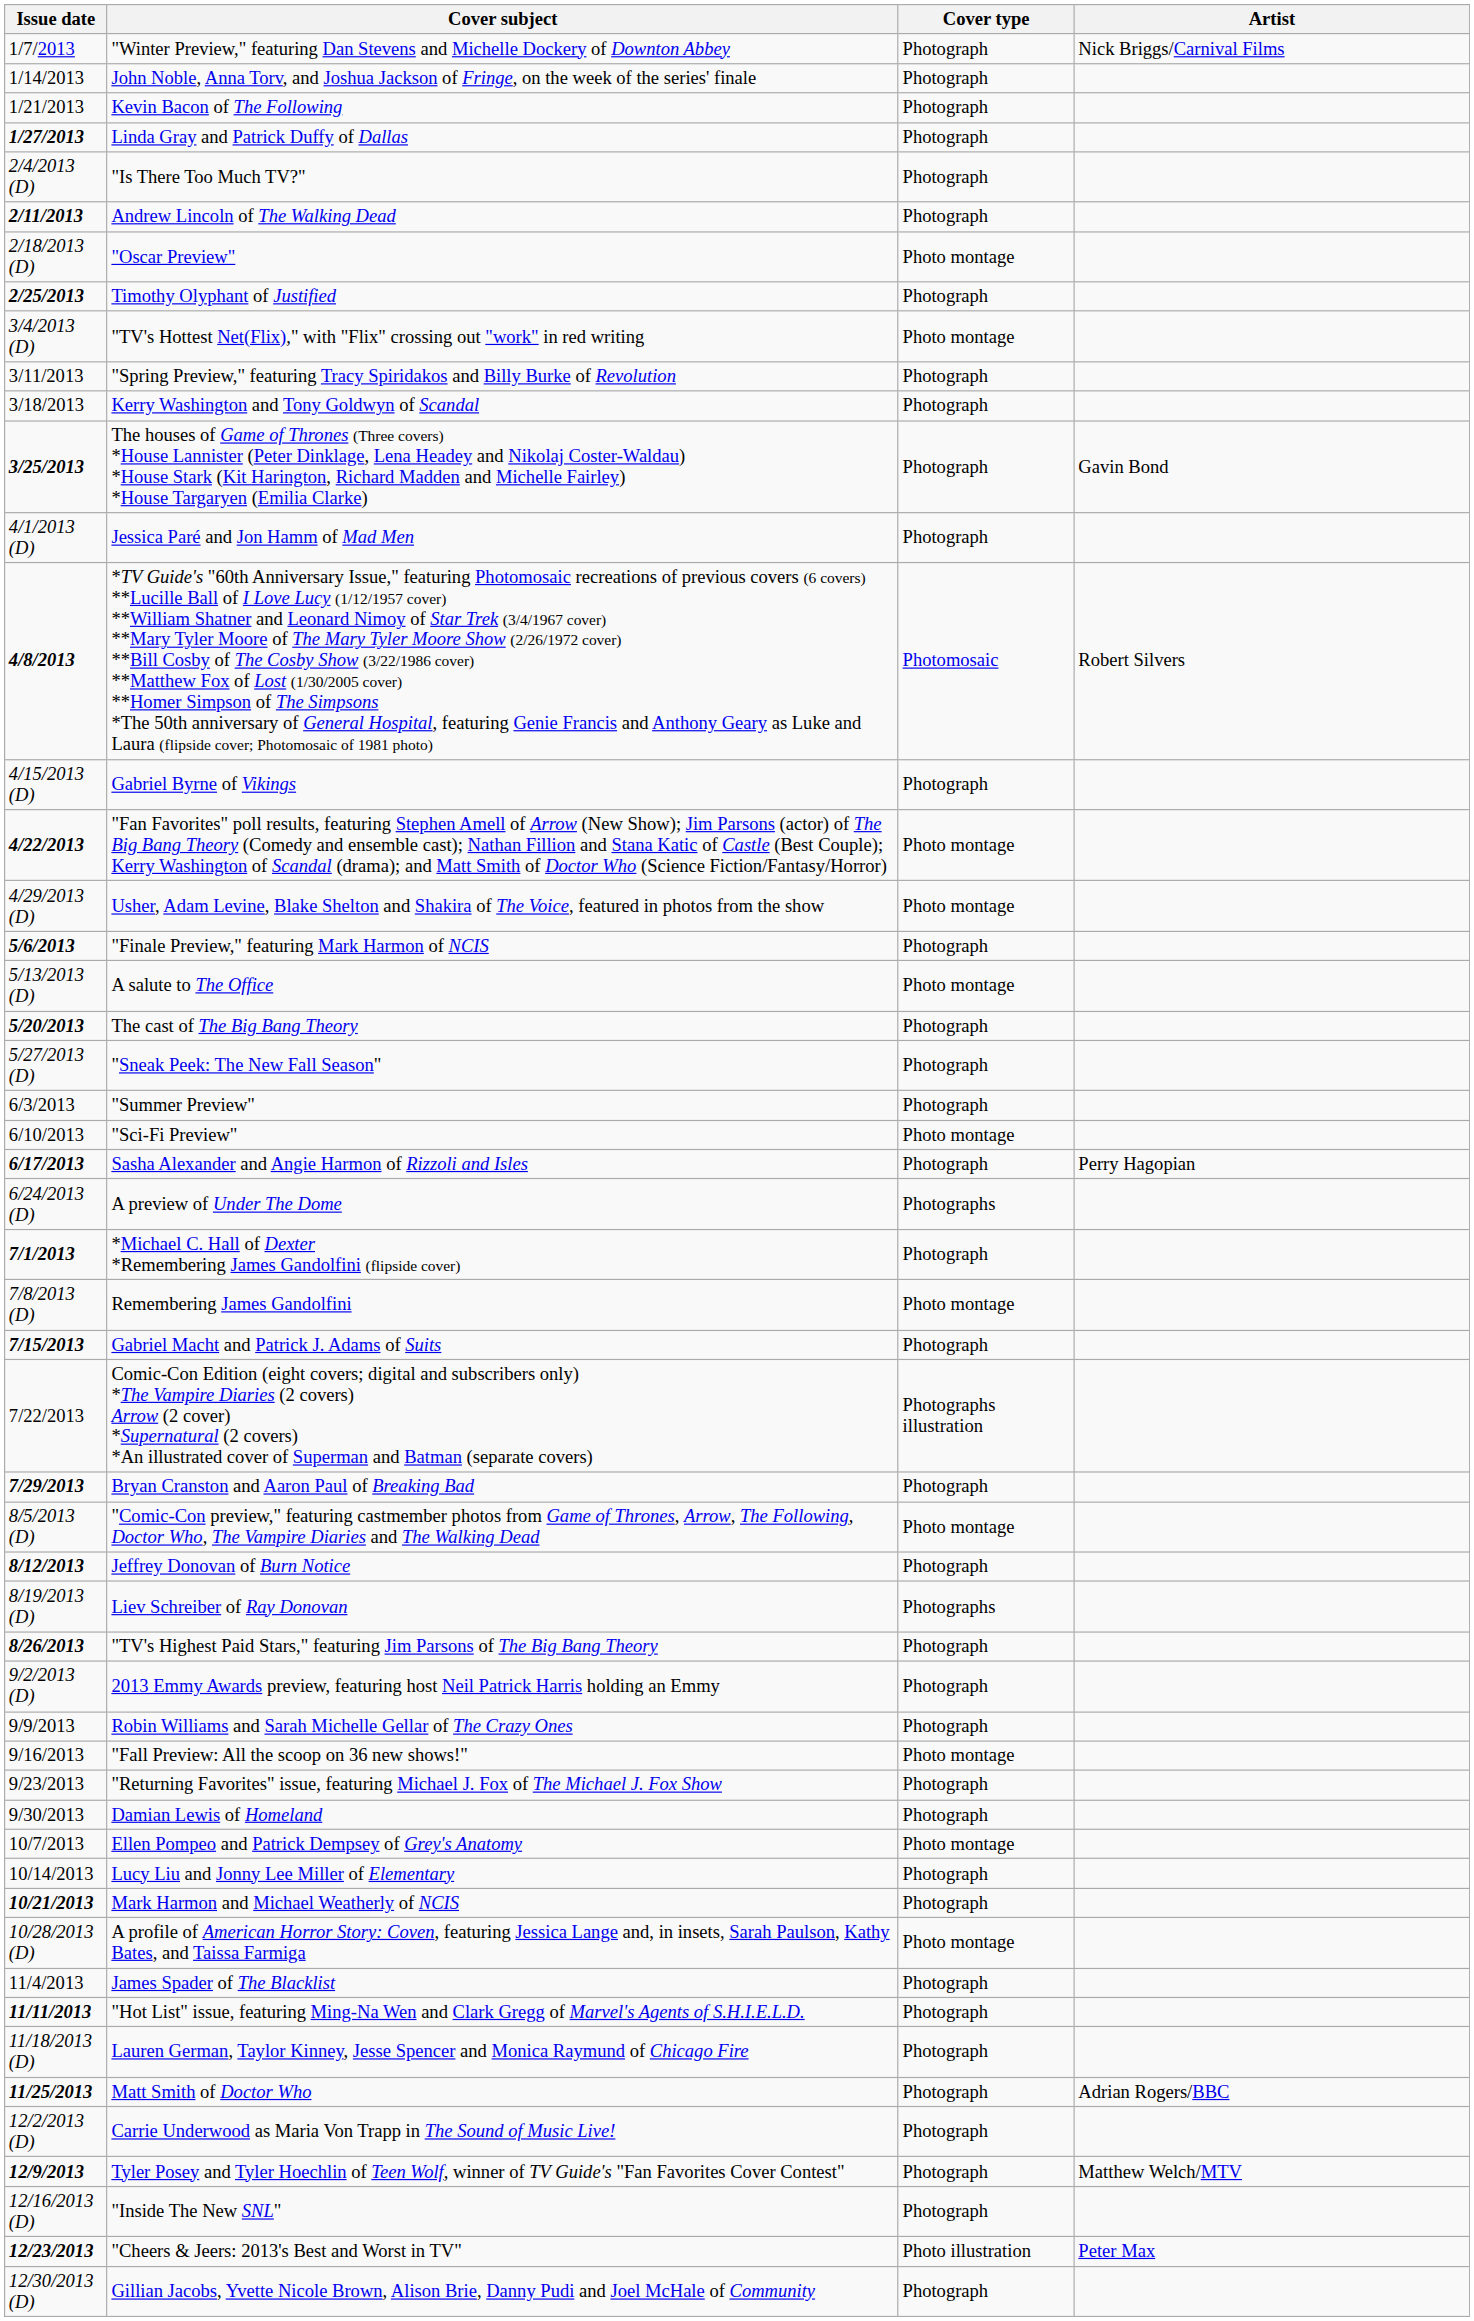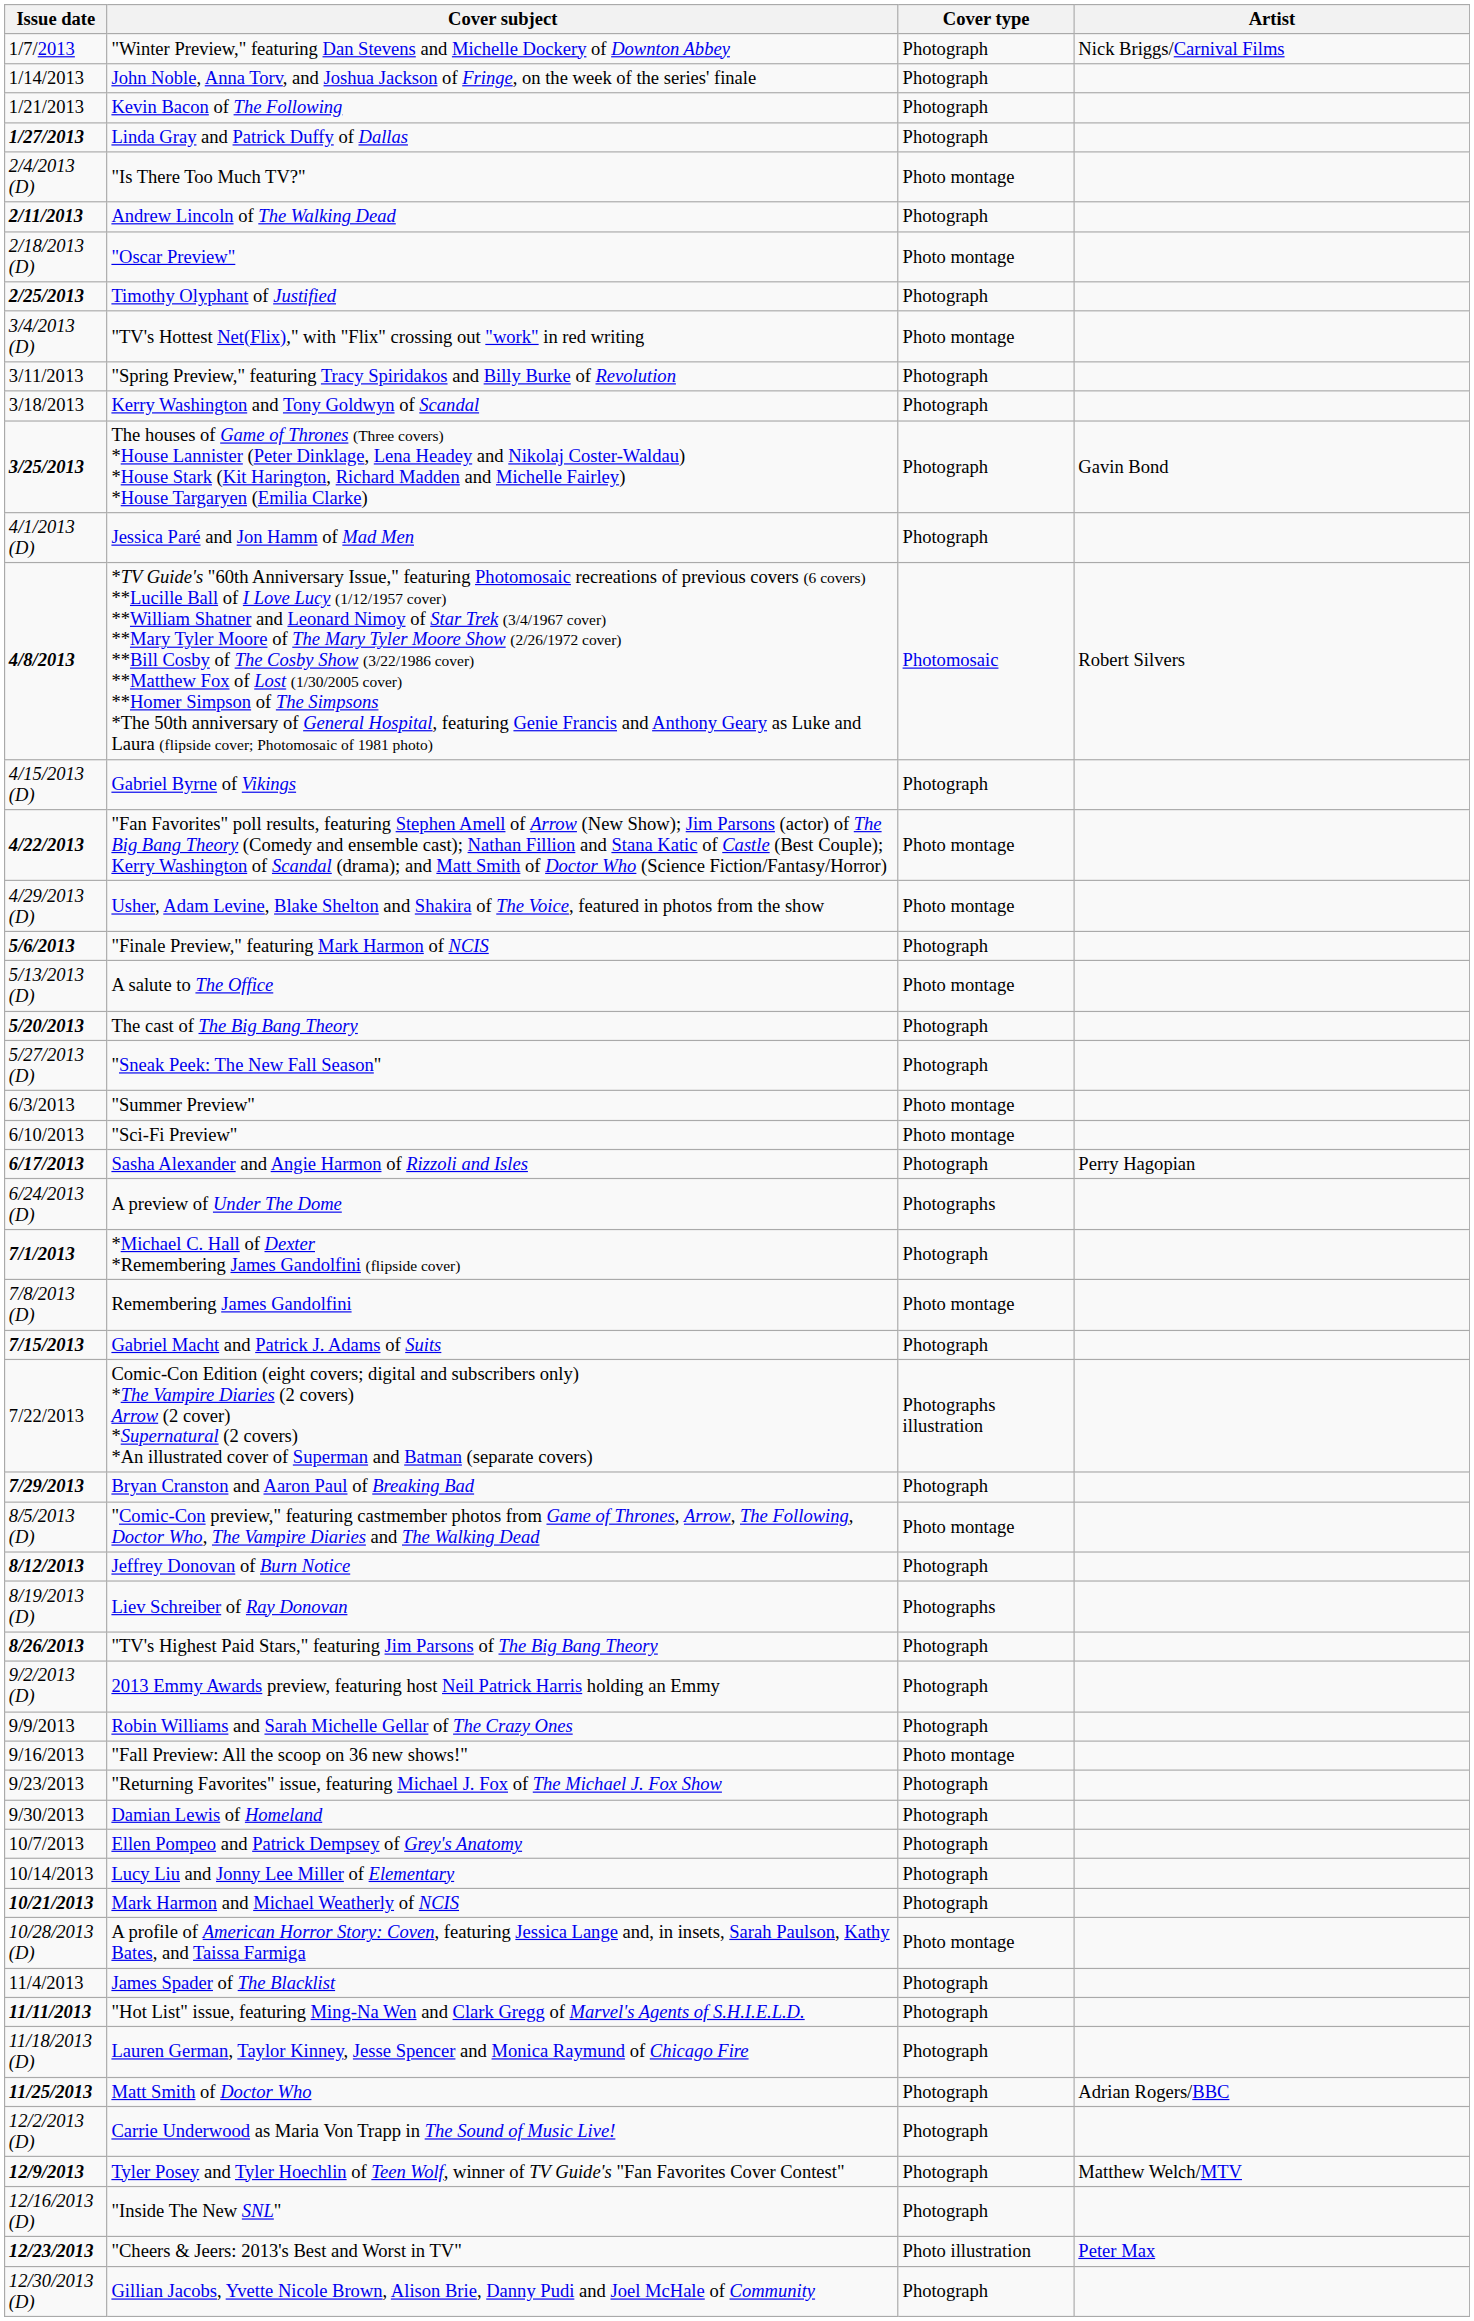"Is There Too Much TV?" | Cover type: Photograph -> Photo montage
"Summer Preview" | Cover type: Photograph -> Photo montage
Ellen Pompeo and Patrick Dempsey of Grey's Anatomy | Cover type: Photo montage -> Photograph
